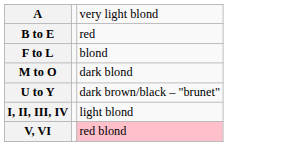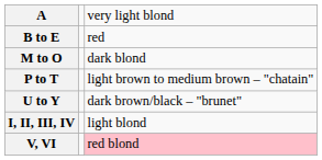- row: F to L | blond
+ row: P to T | light brown to medium brown – "chatain"
